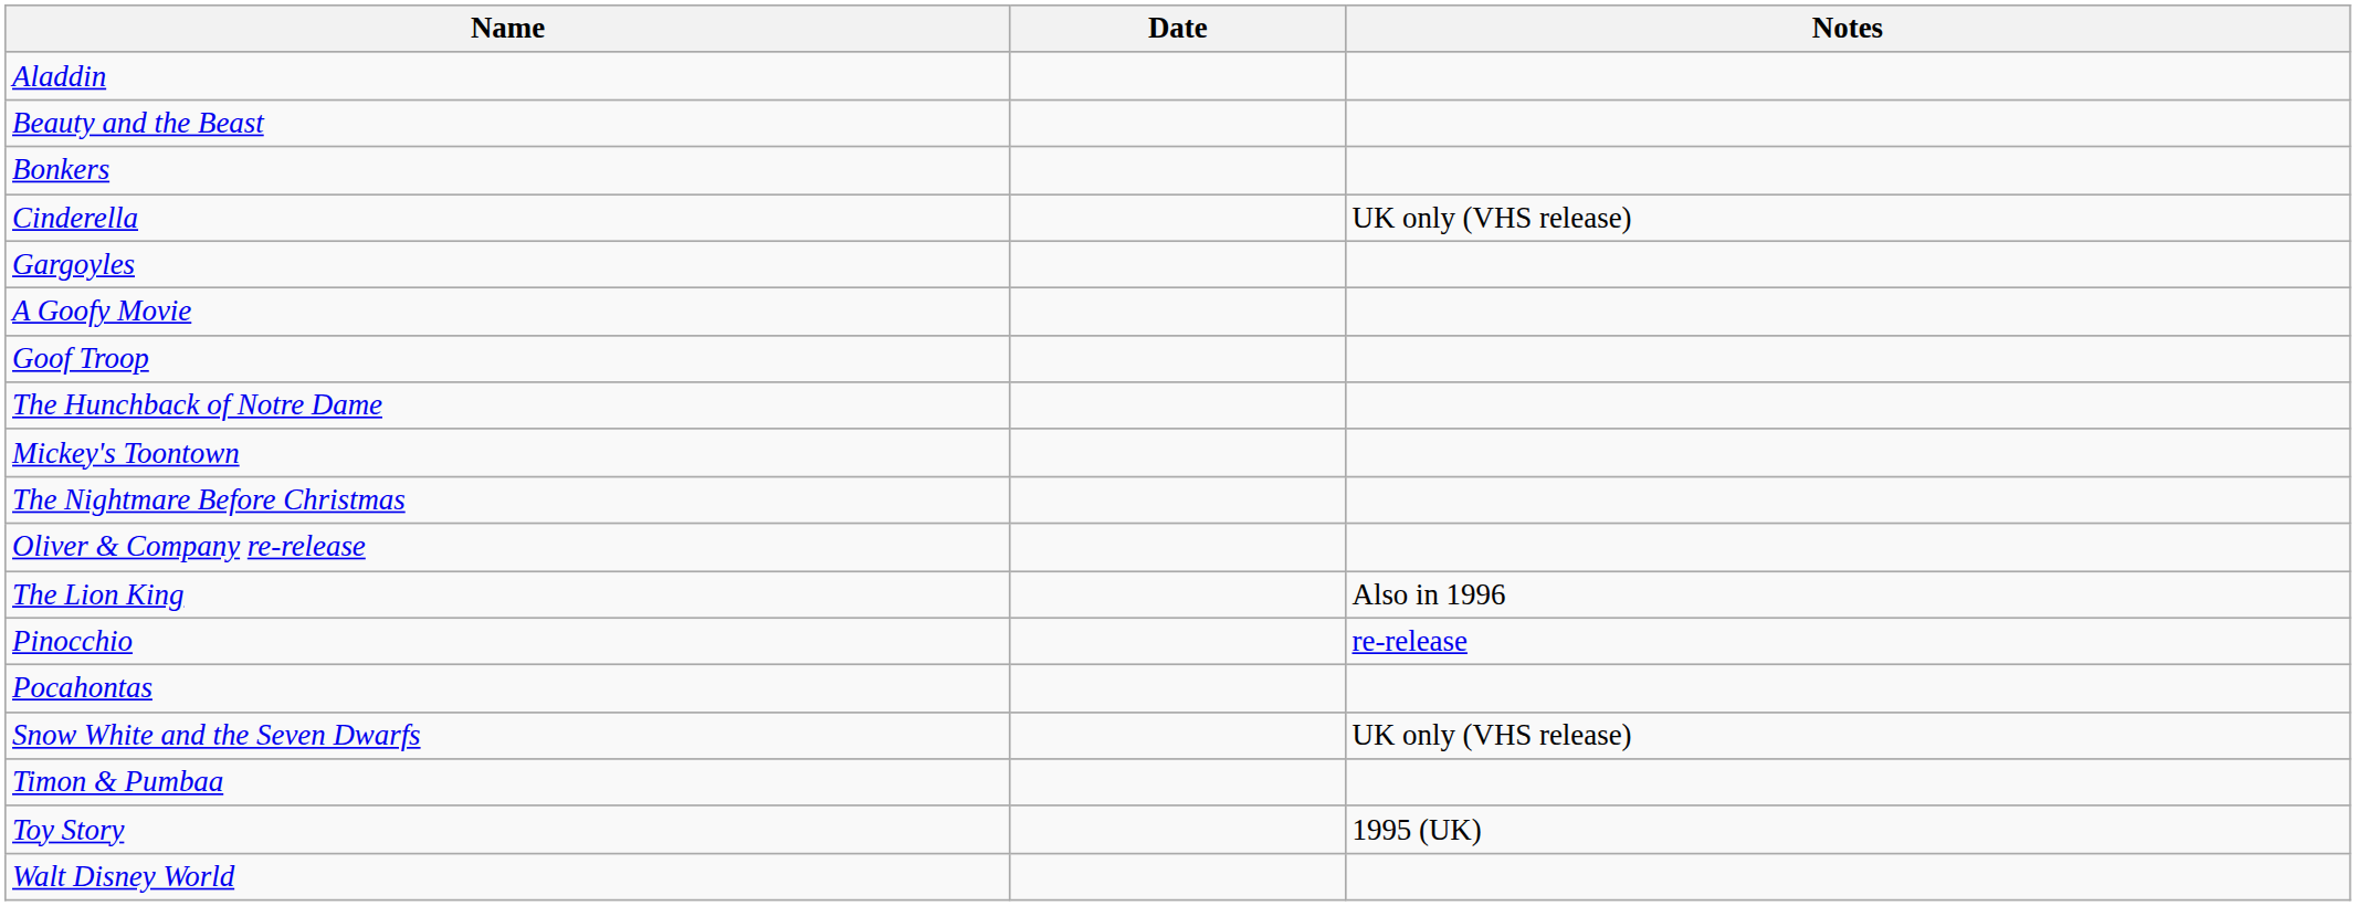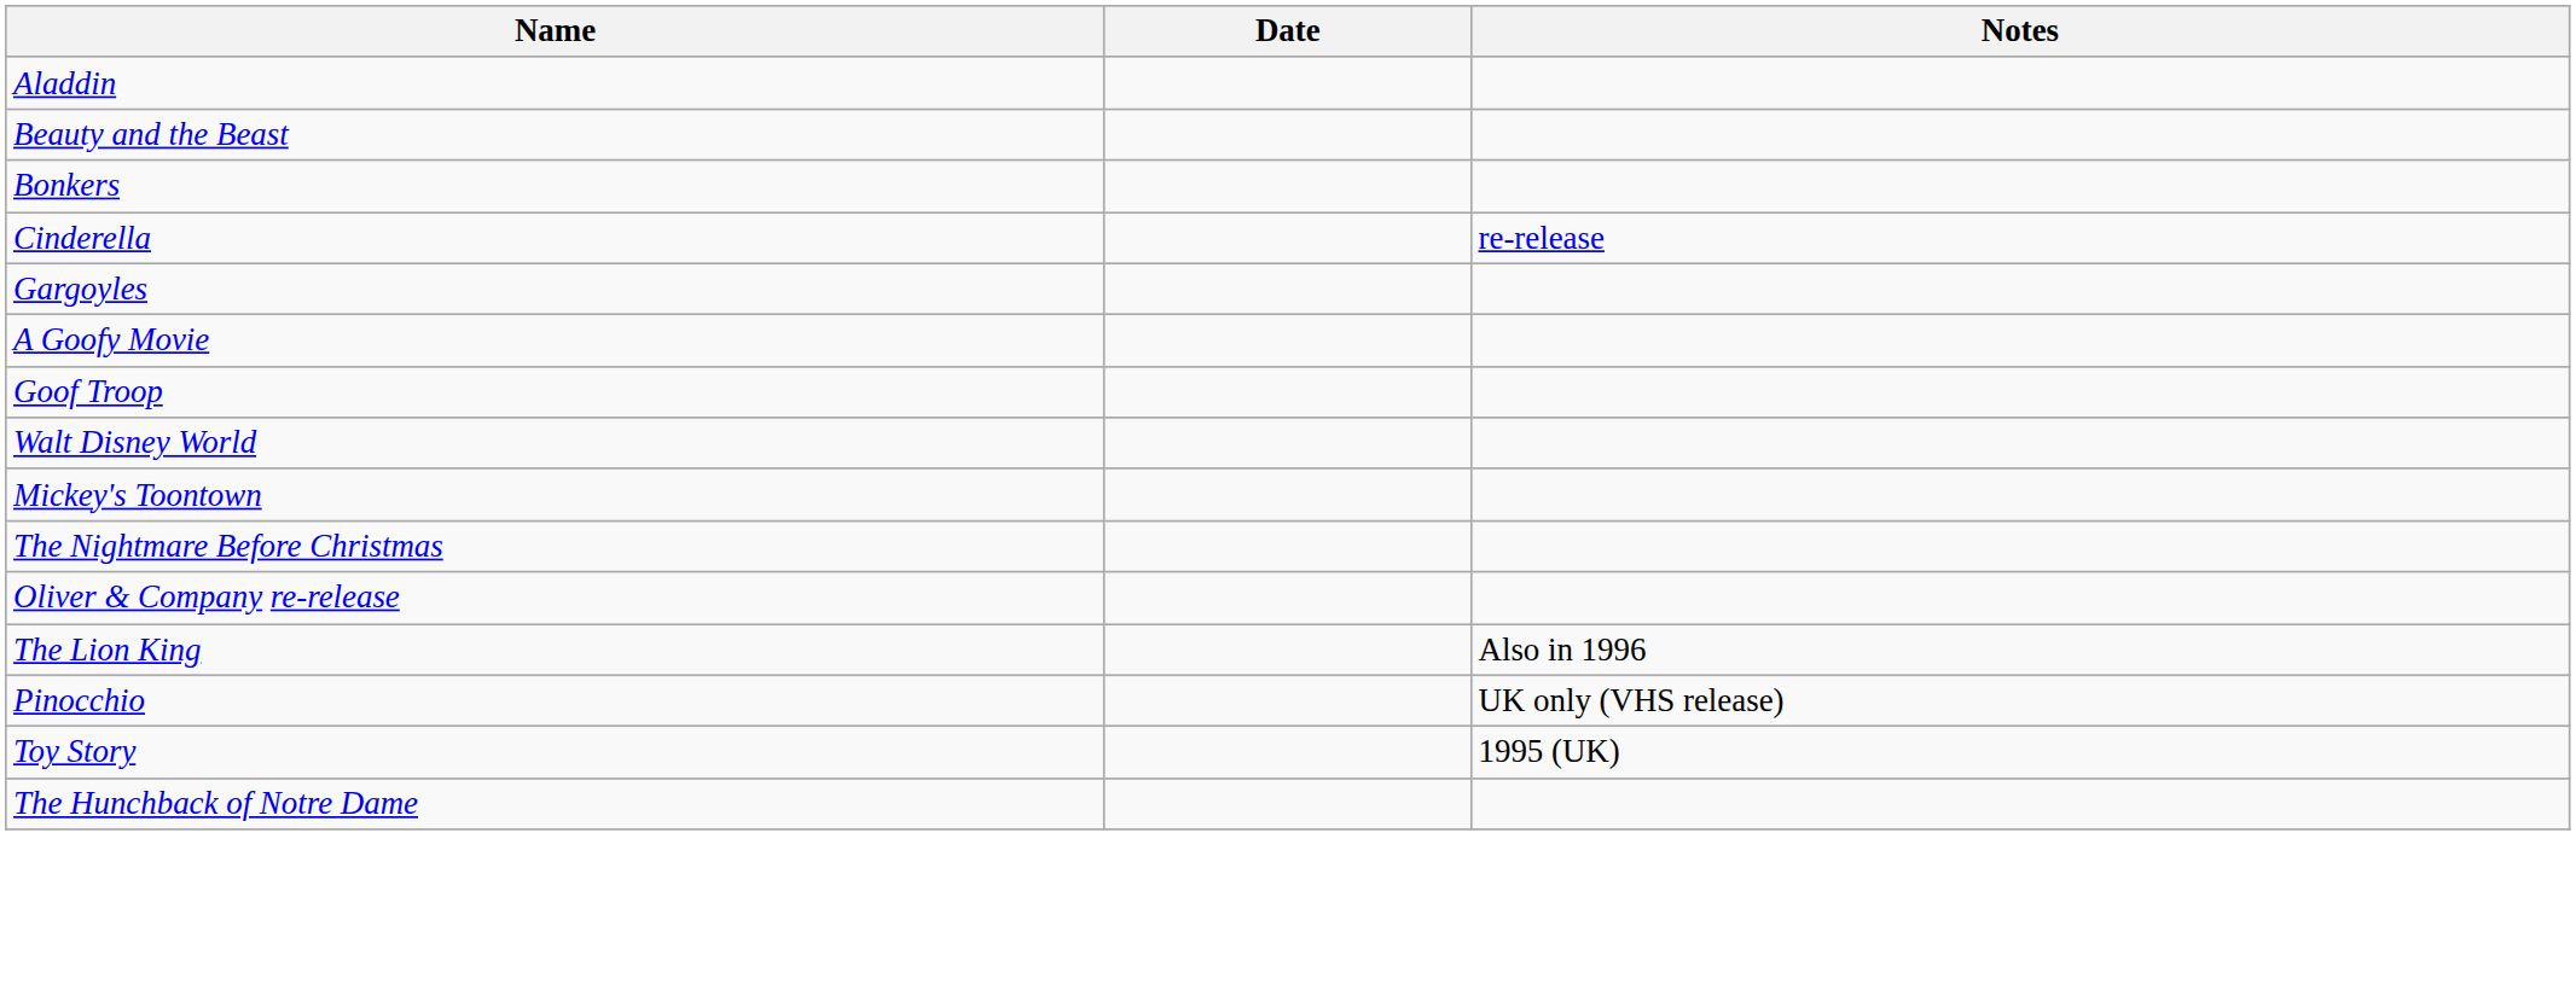Cinderella | Notes: UK only (VHS release) -> re-release
rows swapped: The Hunchback of Notre Dame <-> Walt Disney World
Pinocchio | Notes: re-release -> UK only (VHS release)
- row: Pocahontas
- row: Snow White and the Seven Dwarfs | UK only (VHS release)
- row: Timon & Pumbaa
